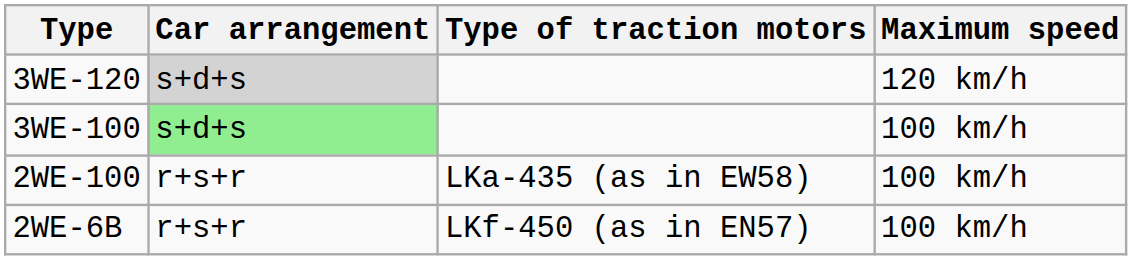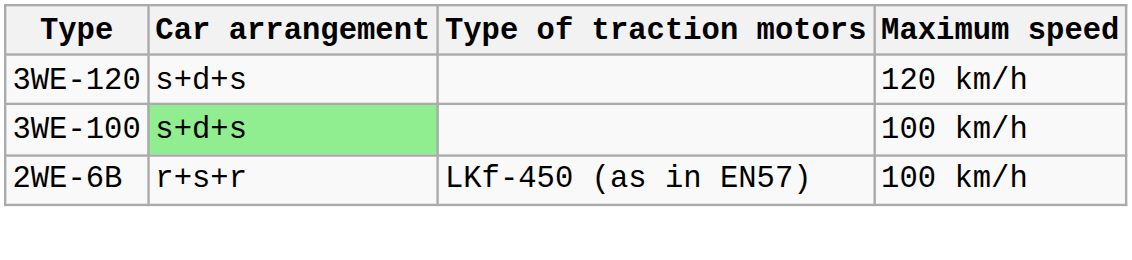3WE-120 | Car arrangement: lightgrey background -> no background
- row: 2WE-100 | r+s+r | LKa-435 (as in EW58) | 100 km/h
